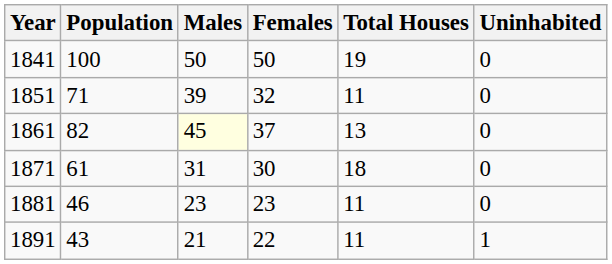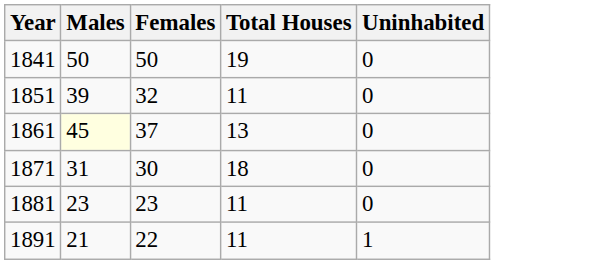- column: Population | 100 | 71 | 82 | 61 | 46 | 43
